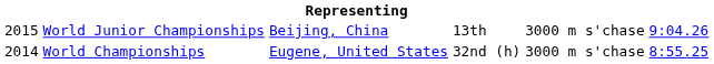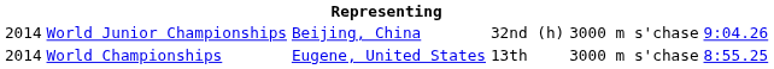World Junior Championships | column 1: 2015 -> 2014
World Junior Championships | column 4: 13th -> 32nd (h)
World Championships | column 4: 32nd (h) -> 13th
